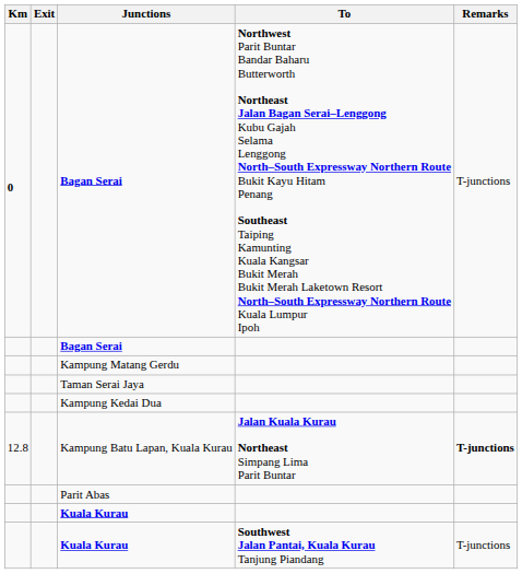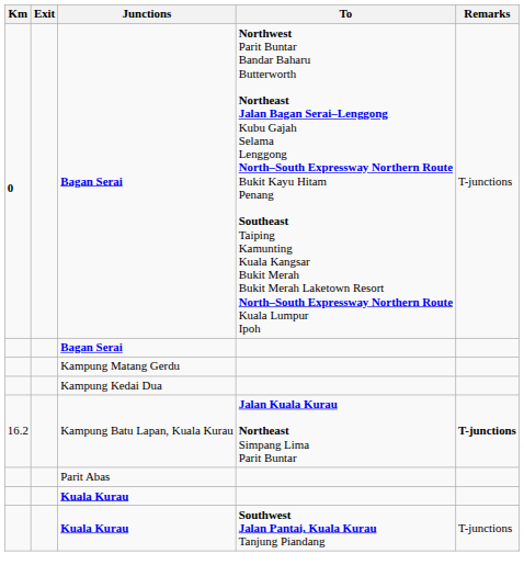- row: Taman Serai Jaya
Kampung Batu Lapan, Kuala Kurau | Km: 12.8 -> 16.2
